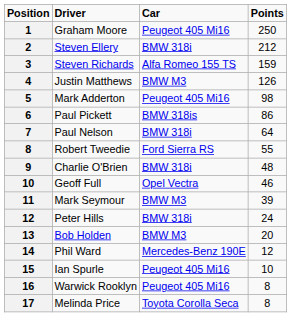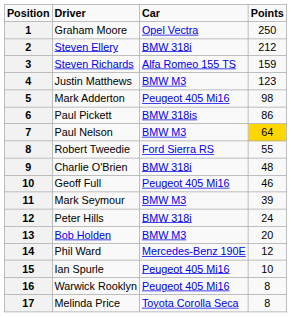Graham Moore | column 3: Peugeot 405 Mi16 -> Opel Vectra
Justin Matthews | column 4: 126 -> 123
Paul Nelson | column 3: BMW 318i -> BMW M3
Paul Nelson | column 4: no background -> gold background
Geoff Full | column 3: Opel Vectra -> Peugeot 405 Mi16
